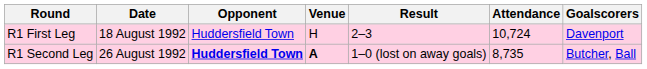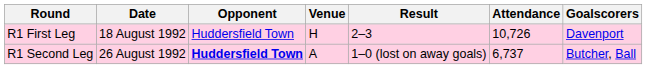R1 First Leg | Attendance: 10,724 -> 10,726
R1 Second Leg | Venue: bold -> normal
R1 Second Leg | Attendance: 8,735 -> 6,737
